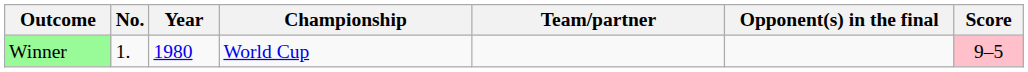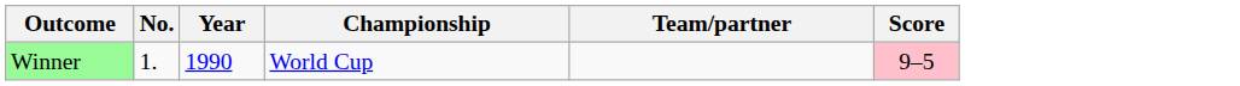- column: Opponent(s) in the final
Winner | Year: 1980 -> 1990
